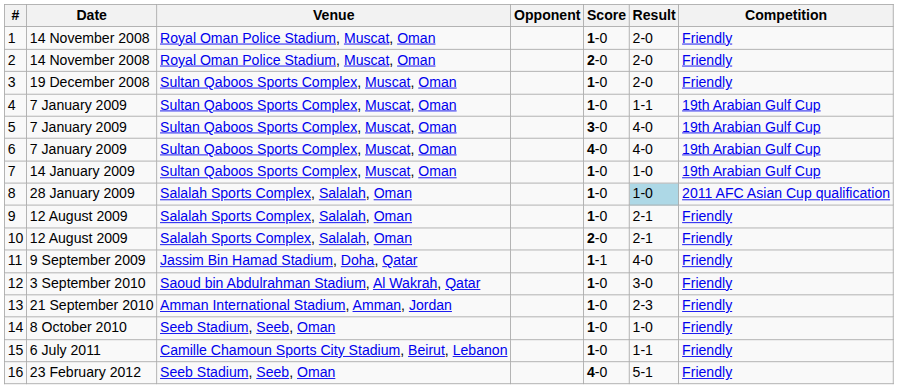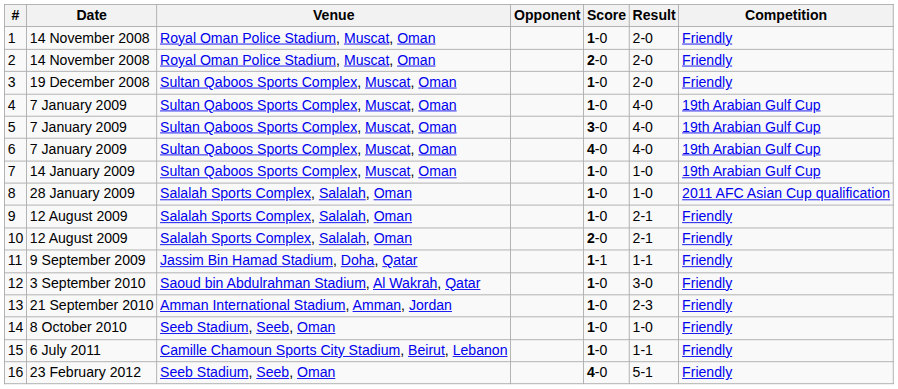4 | Result: 1-1 -> 4-0
8 | Result: lightblue background -> no background
11 | Result: 4-0 -> 1-1
